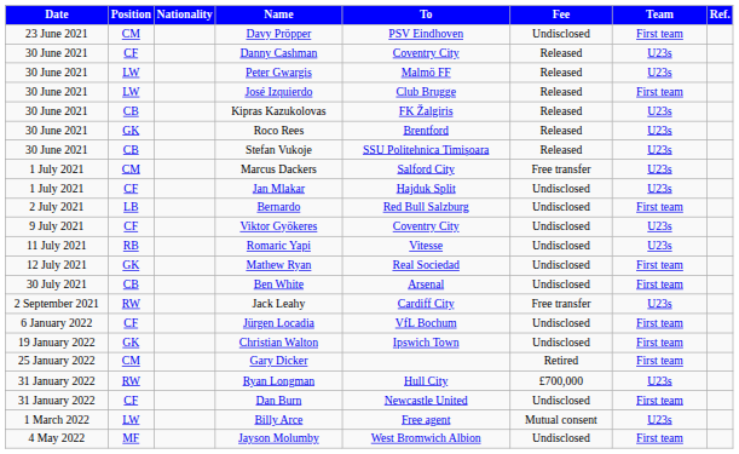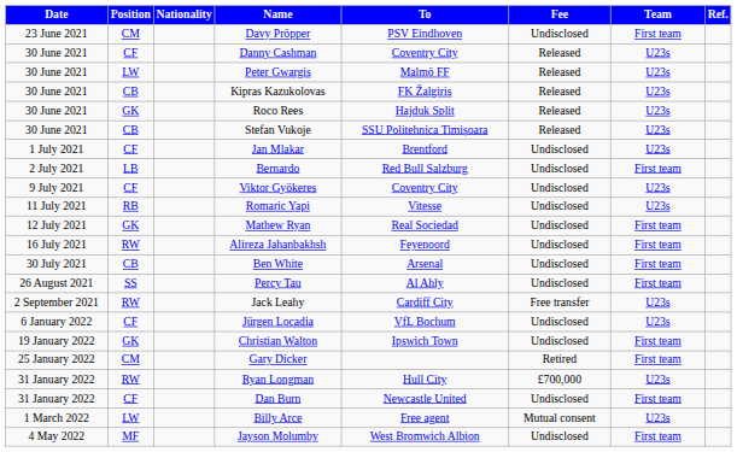- row: 30 June 2021 | LW | José Izquierdo | Club Brugge | Released | First team
Roco Rees | To: Brentford -> Hajduk Split
- row: 1 July 2021 | CM | Marcus Dackers | Salford City | Free transfer | U23s
Jan Mlakar | To: Hajduk Split -> Brentford
+ row: 16 July 2021 | RW | Alireza Jahanbakhsh | Feyenoord | Undisclosed | First team
+ row: 26 August 2021 | SS | Percy Tau | Al Ahly | Undisclosed | First team
Jürgen Locadia | Team: First team -> U23s
